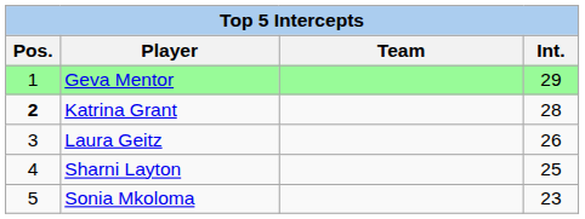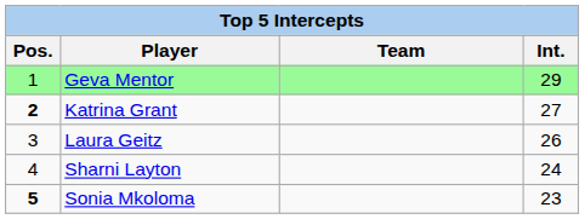Katrina Grant | Int.: 28 -> 27
Sharni Layton | Int.: 25 -> 24
Sonia Mkoloma | Pos.: normal -> bold
